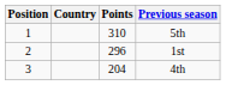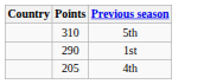- column: Position | 1 | 2 | 3
1st | Points: 296 -> 290
4th | Points: 204 -> 205
